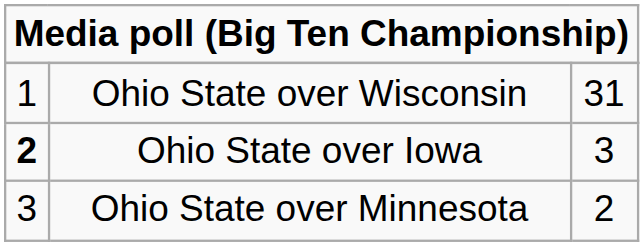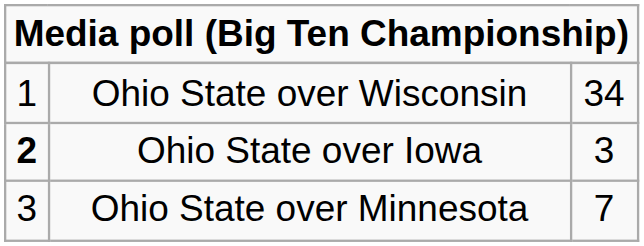Ohio State over Wisconsin | column 3: 31 -> 34
Ohio State over Minnesota | column 3: 2 -> 7
